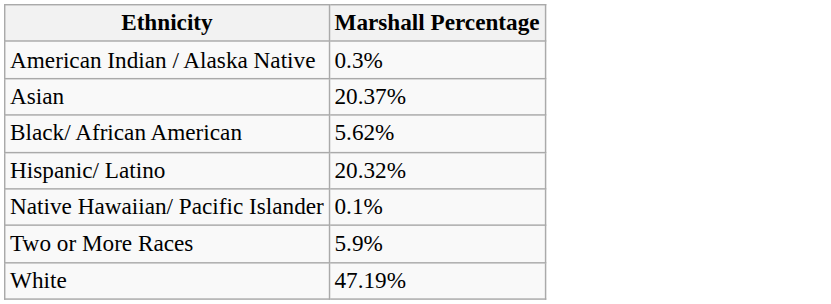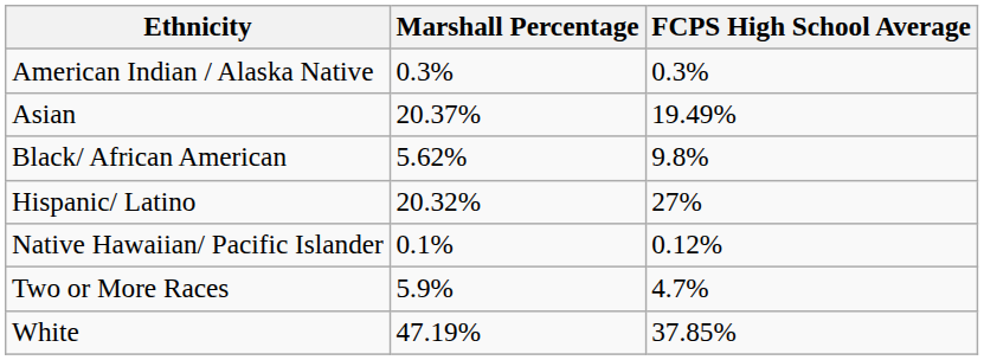+ column: FCPS High School Average | 0.3% | 19.49% | 9.8% | 27% | 0.12% | 4.7% | 37.85%
